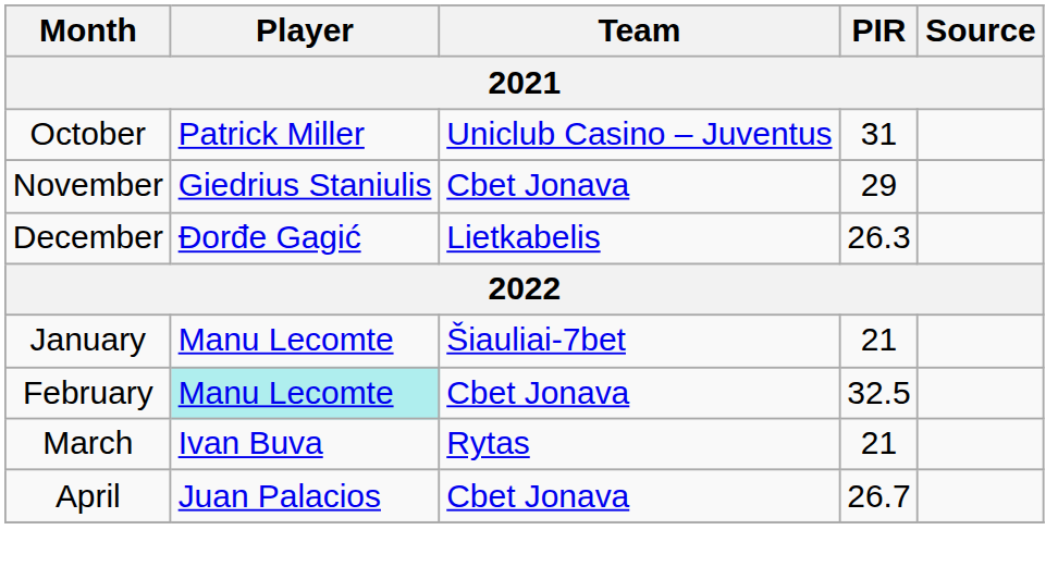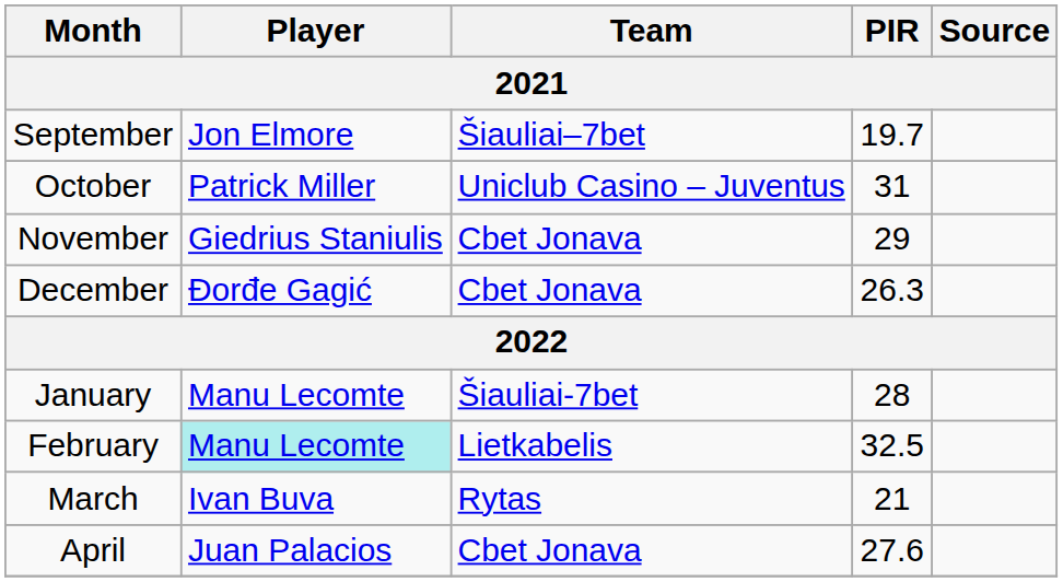+ row: September | Jon Elmore | Šiauliai–7bet | 19.7
December | Team: Lietkabelis -> Cbet Jonava
January | PIR: 21 -> 28
February | Team: Cbet Jonava -> Lietkabelis
April | PIR: 26.7 -> 27.6
